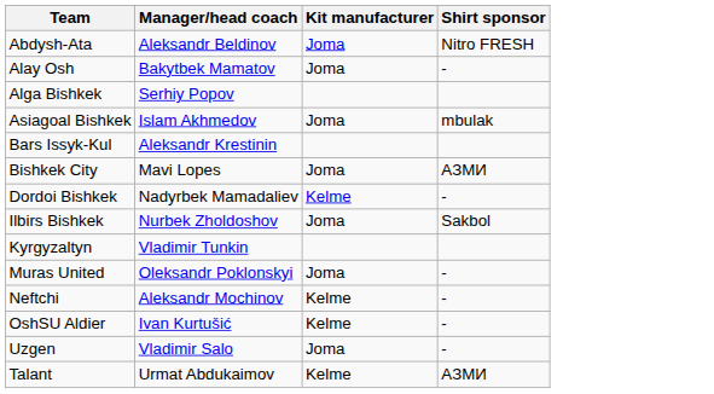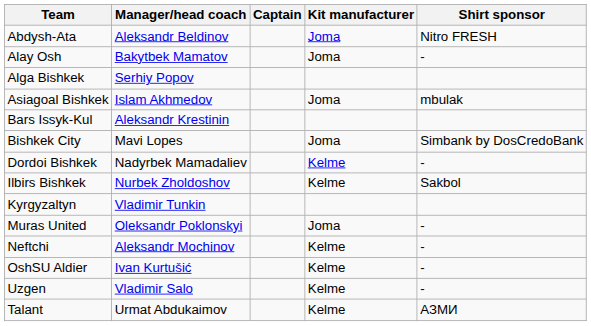+ column: Captain
Bishkek City | Shirt sponsor: AЗMИ -> Simbank by DosCredoBank
Ilbirs Bishkek | Kit manufacturer: Joma -> Kelme
Uzgen | Kit manufacturer: Joma -> Kelme
